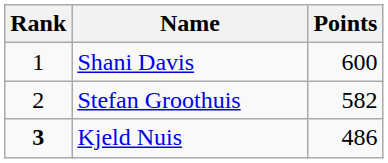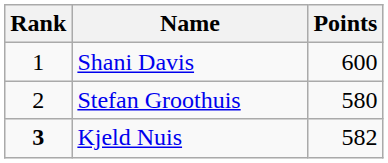Stefan Groothuis | Points: 582 -> 580
Kjeld Nuis | Points: 486 -> 582
